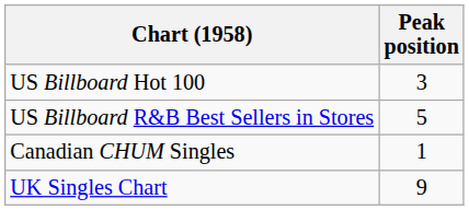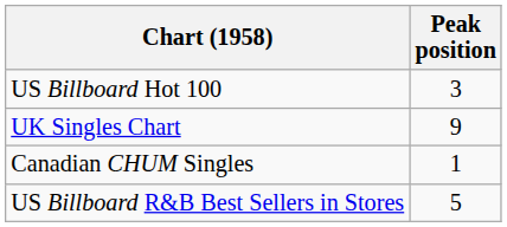rows swapped: US Billboard R&B Best Sellers in Stores <-> UK Singles Chart
